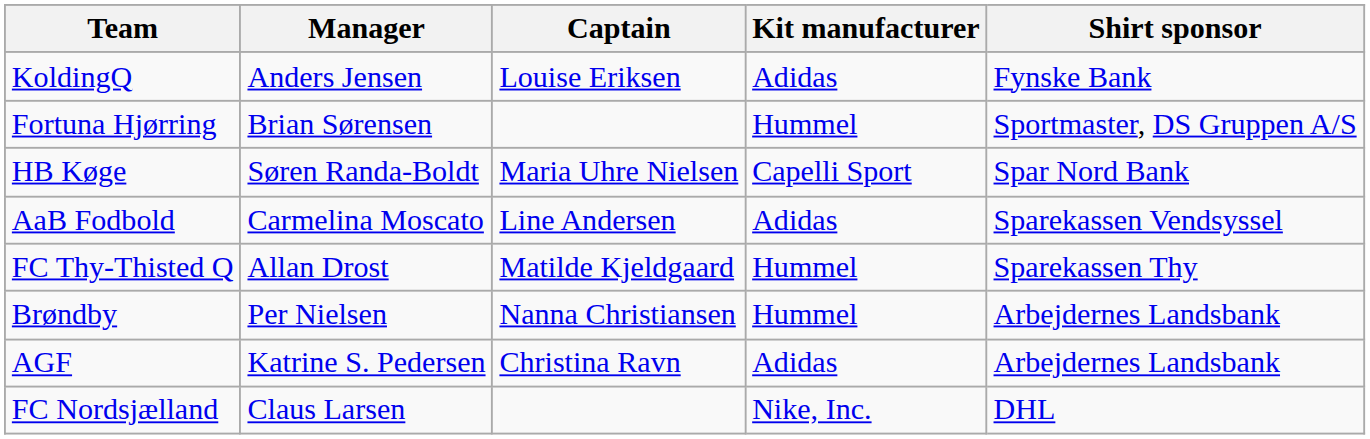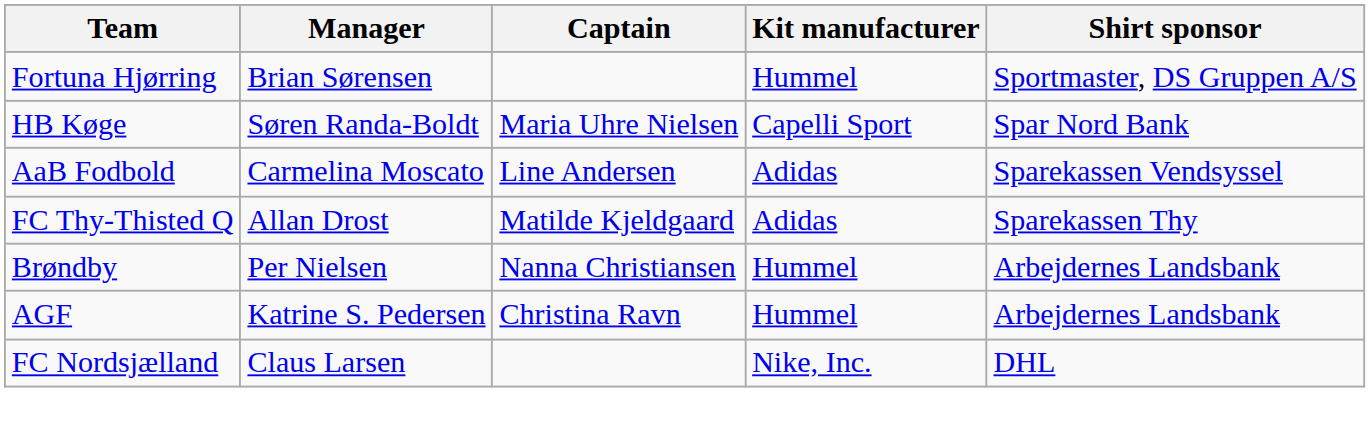- row: KoldingQ | Anders Jensen | Louise Eriksen | Adidas | Fynske Bank
FC Thy-Thisted Q | Kit manufacturer: Hummel -> Adidas
AGF | Kit manufacturer: Adidas -> Hummel
